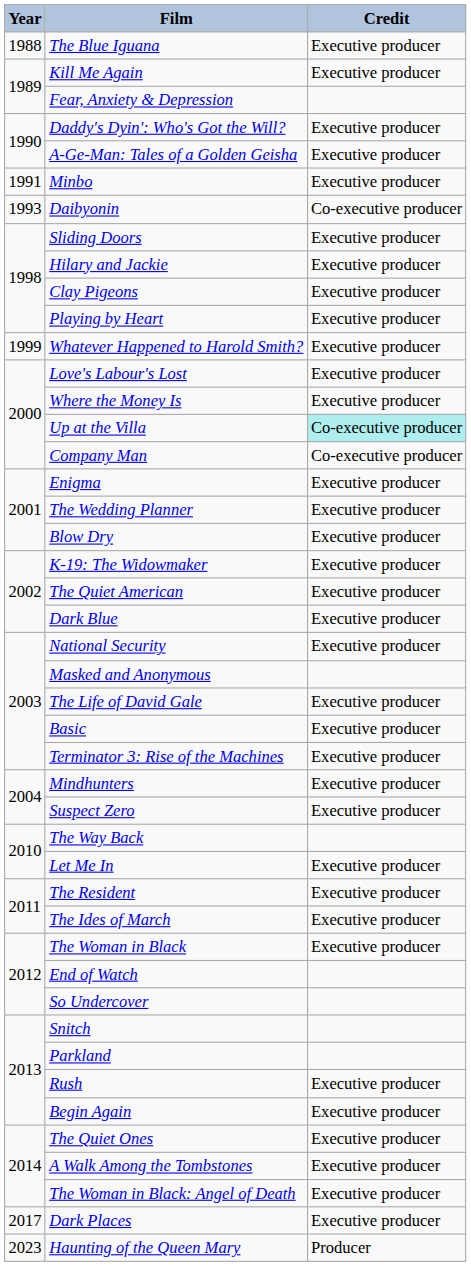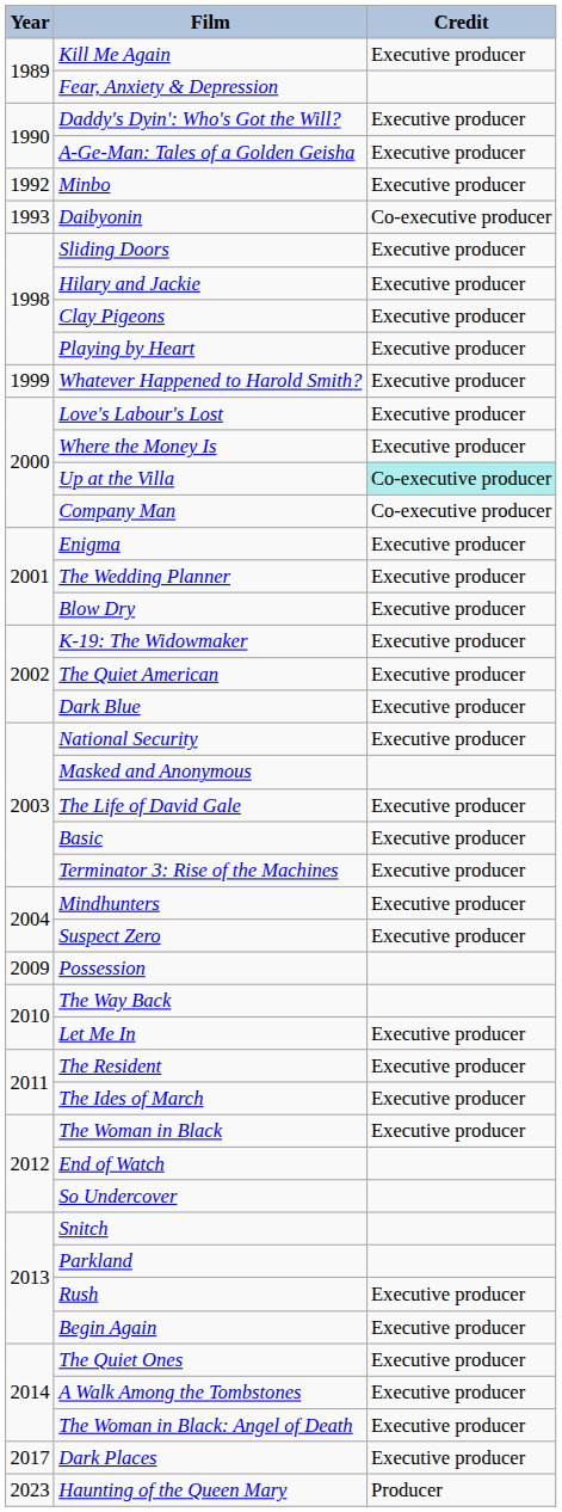- row: 1988 | The Blue Iguana | Executive producer
Minbo | Year: 1991 -> 1992
+ row: 2009 | Possession
